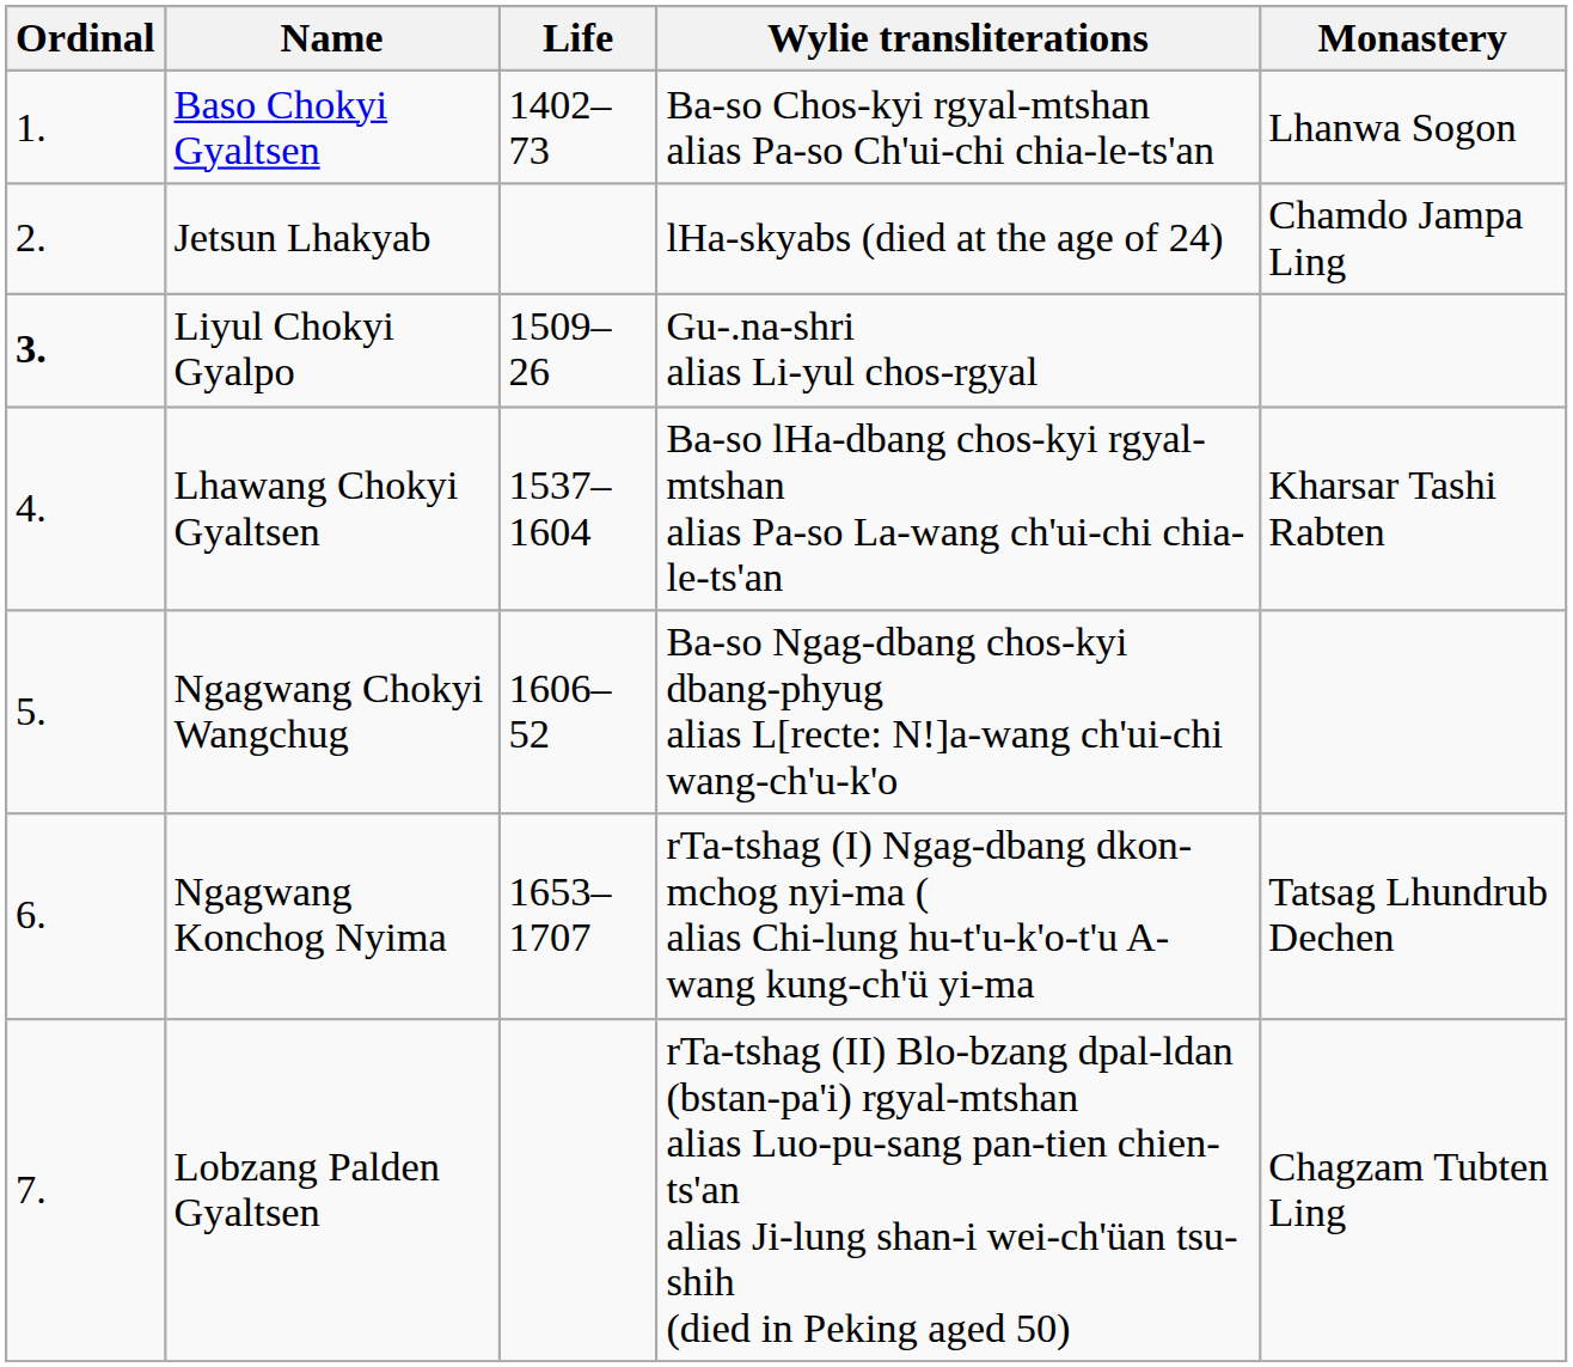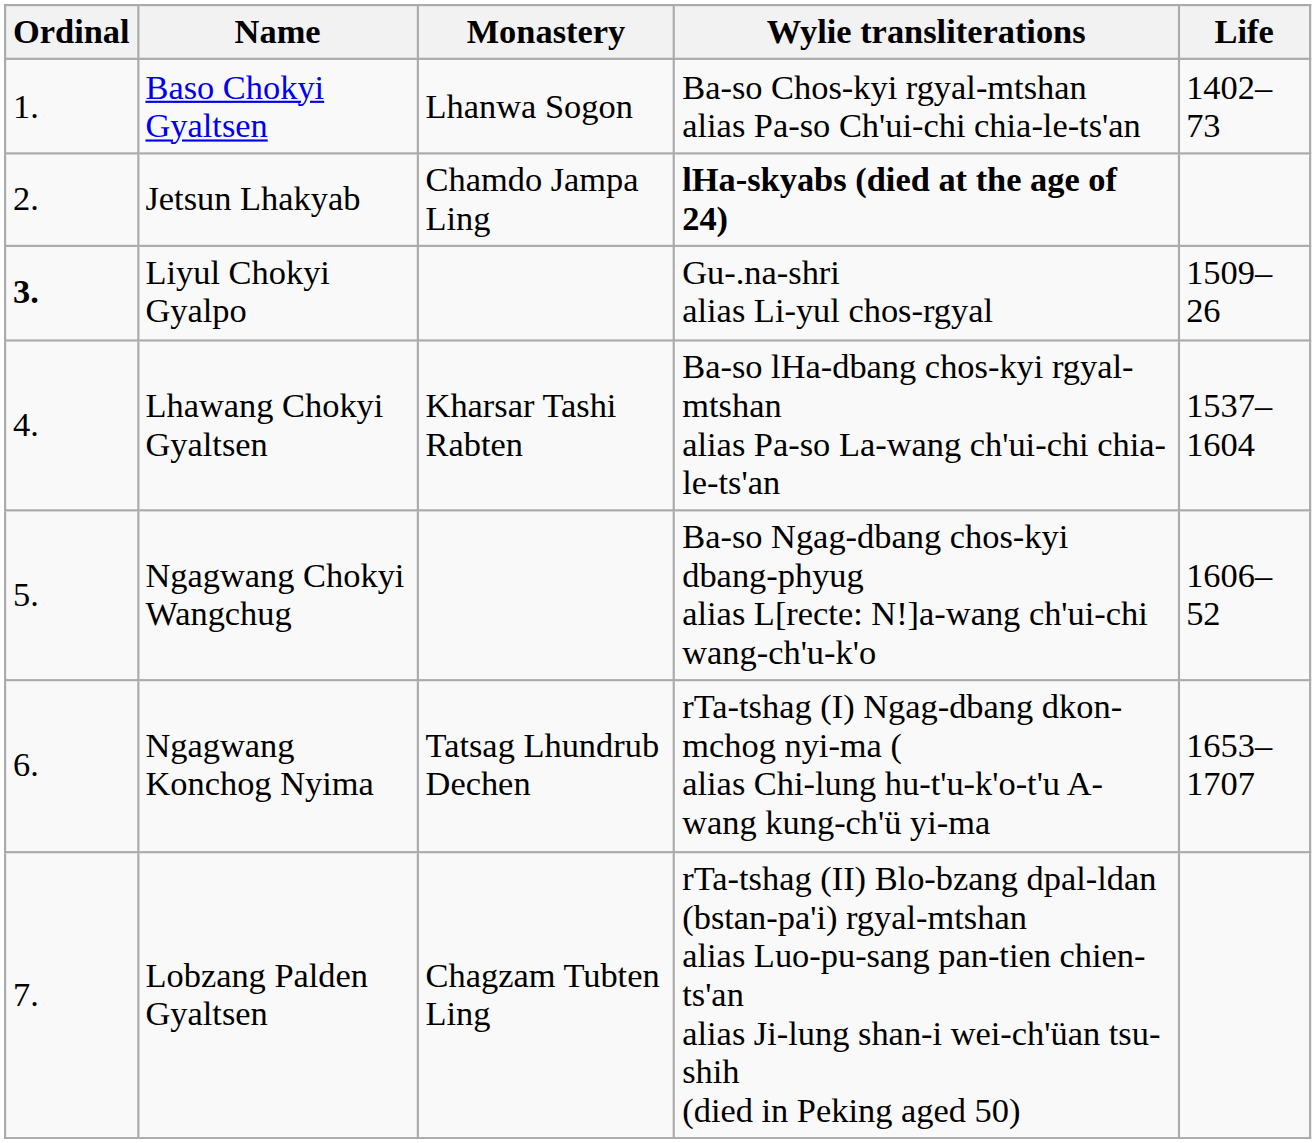columns swapped: Life <-> Monastery
Jetsun Lhakyab | Wylie transliterations: normal -> bold
